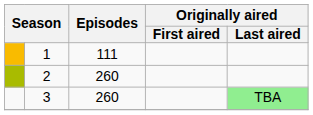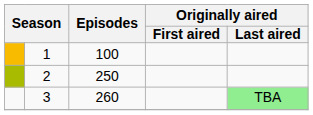1 | Episodes: 111 -> 100
2 | Episodes: 260 -> 250
